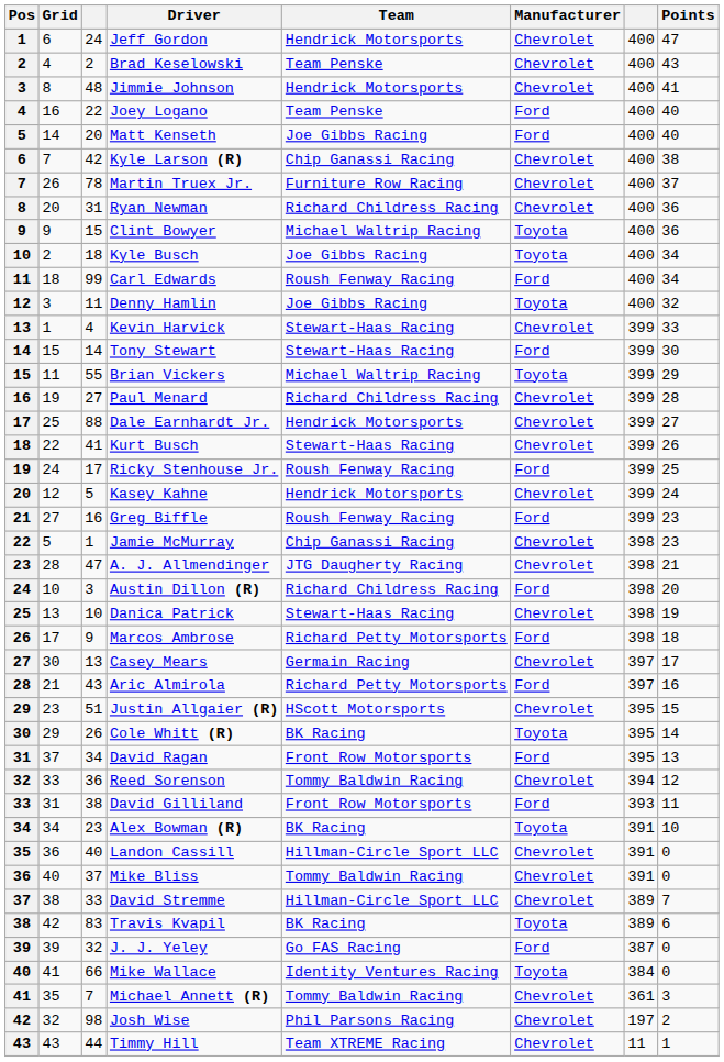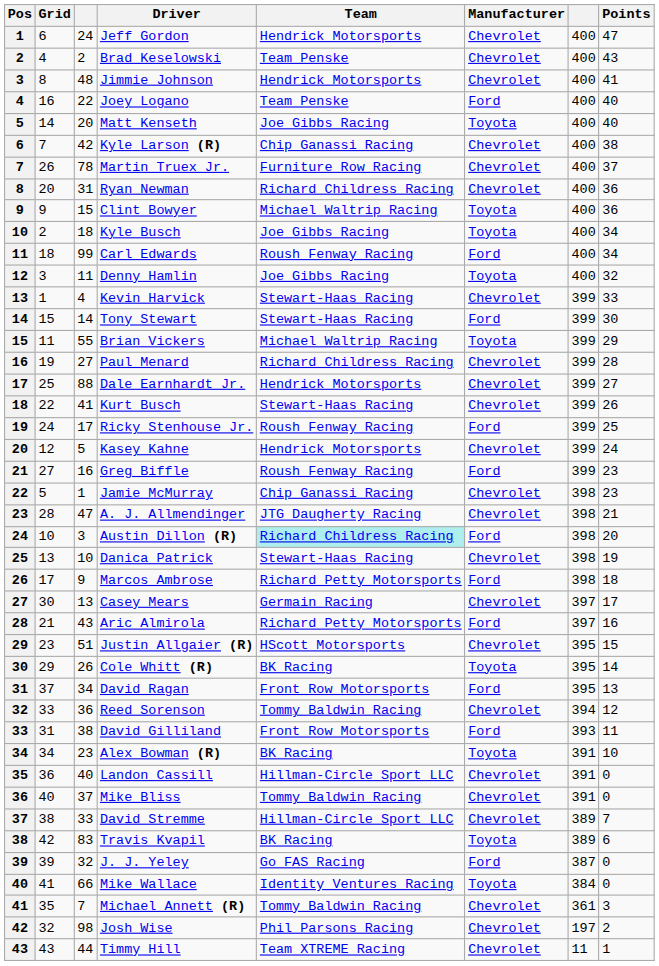Matt Kenseth | Manufacturer: Ford -> Toyota
Austin Dillon (R) | Team: no background -> paleturquoise background
